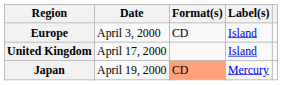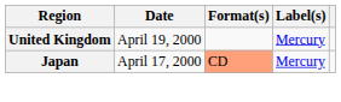- row: Europe | April 3, 2000 | CD | Island
United Kingdom | Date: April 17, 2000 -> April 19, 2000
United Kingdom | Label(s): Island -> Mercury
Japan | Date: April 19, 2000 -> April 17, 2000
